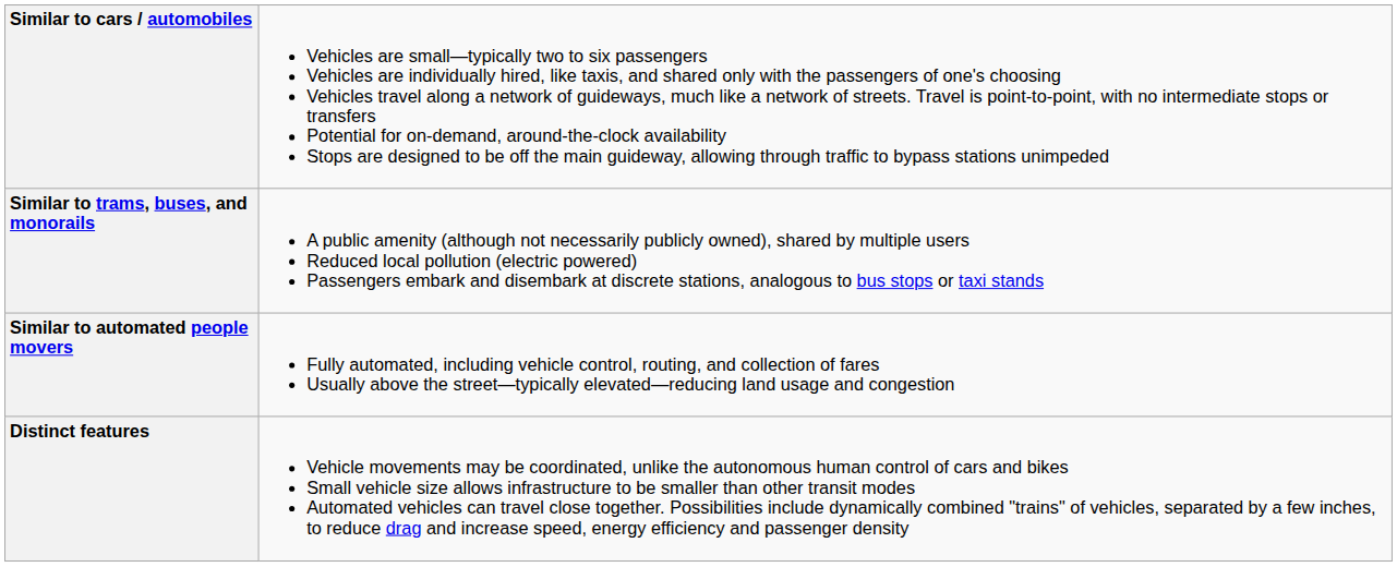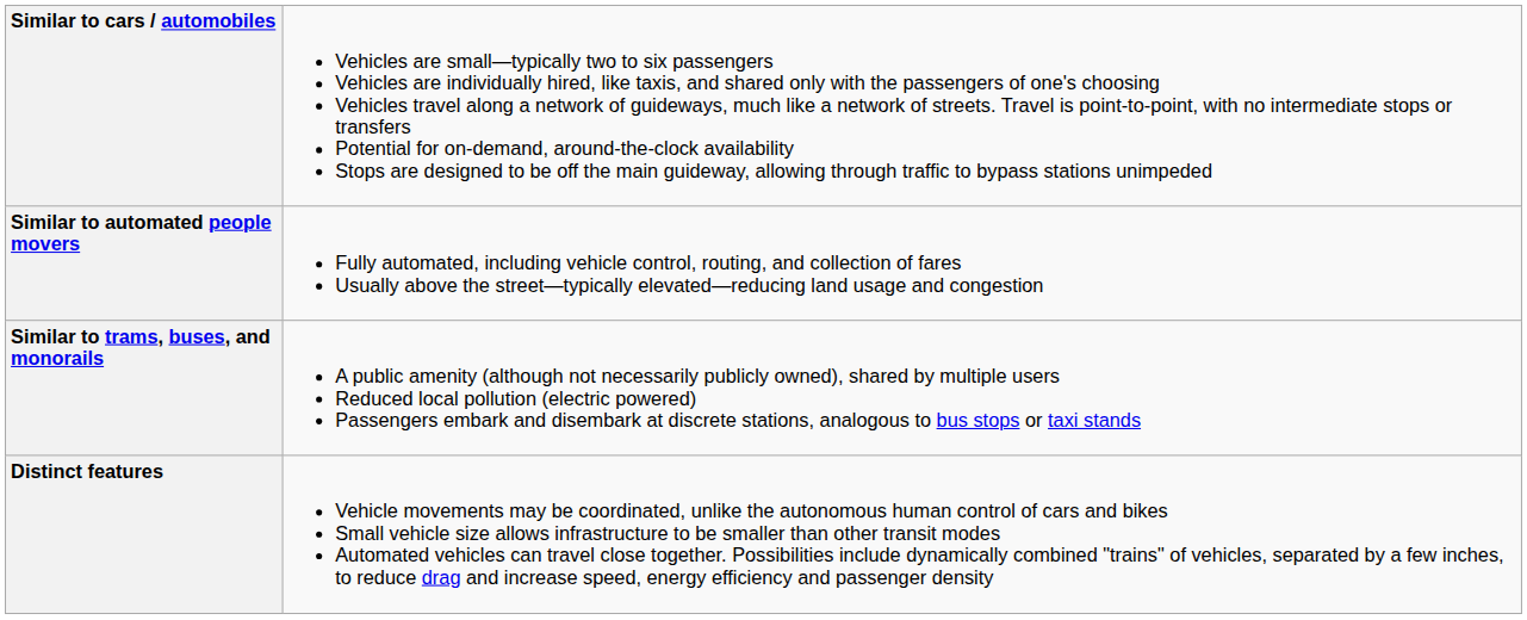rows swapped: Similar to trams, buses, and monorails <-> Similar to automated people movers
